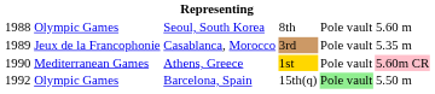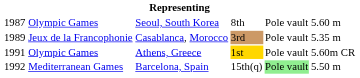Seoul, South Korea | column 1: 1988 -> 1987
Athens, Greece | column 1: 1990 -> 1991
Athens, Greece | column 2: Mediterranean Games -> Olympic Games
Athens, Greece | column 6: pink background -> no background
Barcelona, Spain | column 2: Olympic Games -> Mediterranean Games
